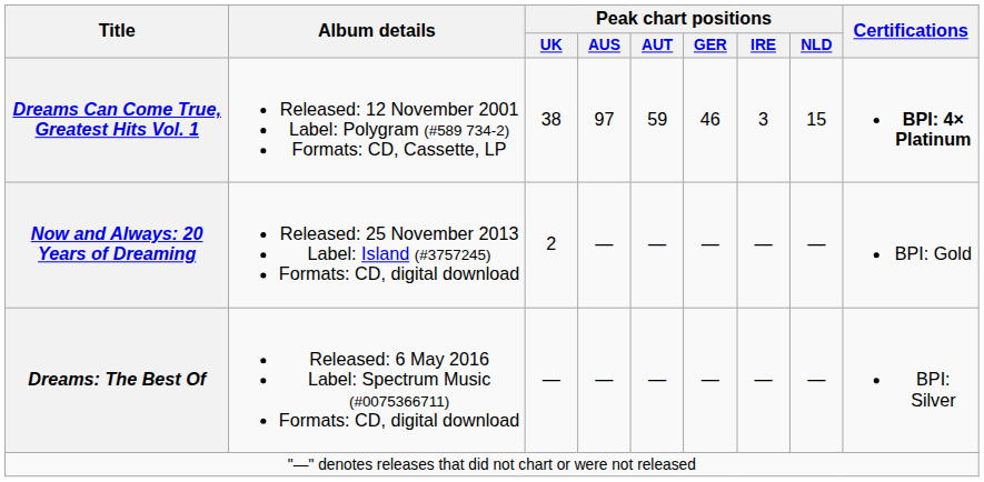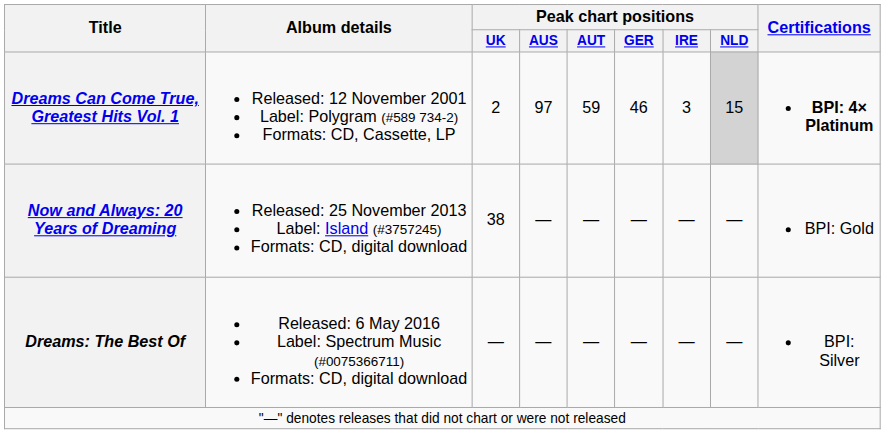Dreams Can Come True, Greatest Hits Vol. 1 | Peak chart positions / UK: 38 -> 2
Dreams Can Come True, Greatest Hits Vol. 1 | Peak chart positions / NLD: no background -> lightgrey background
Now and Always: 20 Years of Dreaming | Peak chart positions / UK: 2 -> 38
